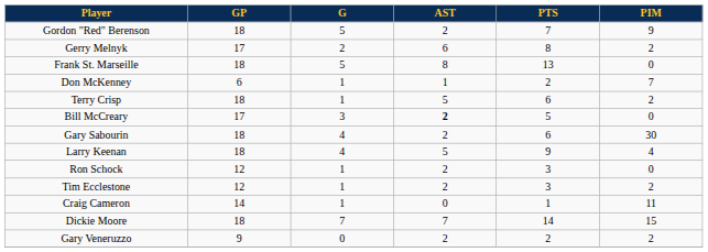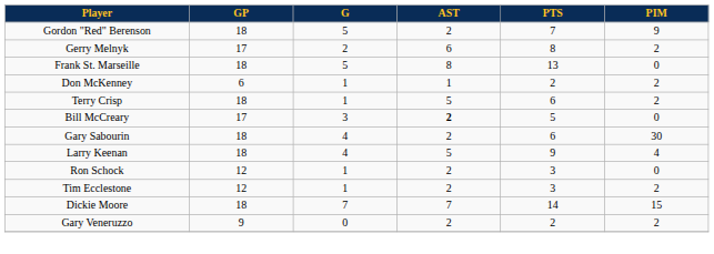Don McKenney | PIM: 7 -> 2
- row: Craig Cameron | 14 | 1 | 0 | 1 | 11
